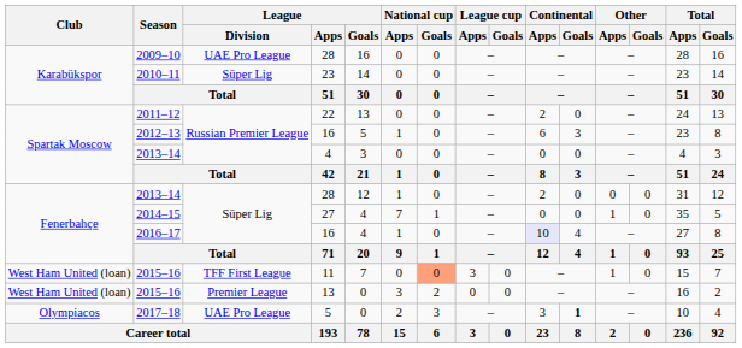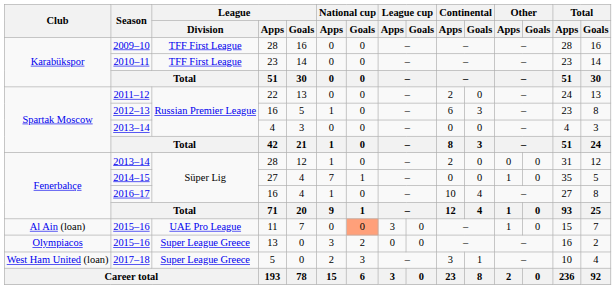2009–10 | League / Division: UAE Pro League -> TFF First League
2010–11 | League / Division: Süper Lig -> TFF First League
2016–17 | Continental / Apps: lavender background -> no background
2015–16 / 11 | Club: West Ham United (loan) -> Al Ain (loan)
2015–16 / 11 | League / Division: TFF First League -> UAE Pro League
2015–16 / 13 | Club: West Ham United (loan) -> Olympiacos
2015–16 / 13 | League / Division: Premier League -> Super League Greece
2017–18 | Club: Olympiacos -> West Ham United (loan)
2017–18 | League / Division: UAE Pro League -> Super League Greece
2017–18 | Continental / Goals: bold -> normal
